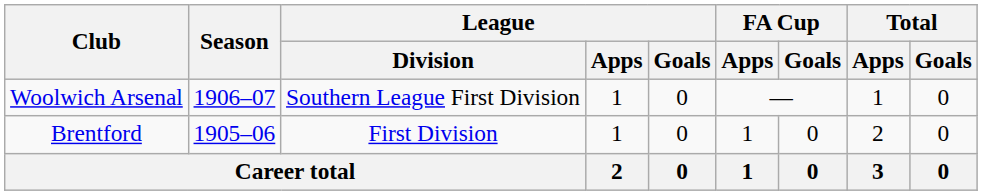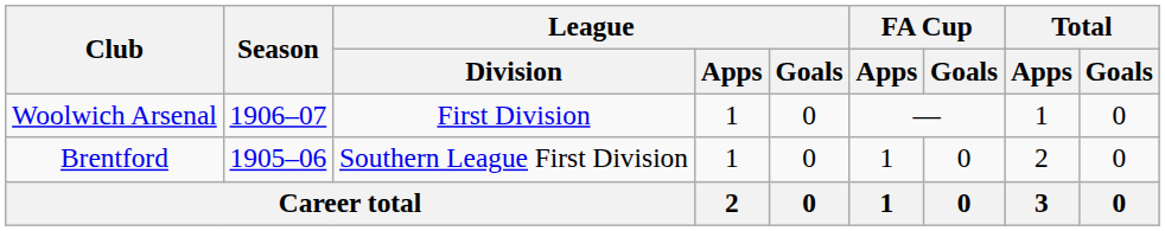Woolwich Arsenal | League / Division: Southern League First Division -> First Division
Brentford | League / Division: First Division -> Southern League First Division
